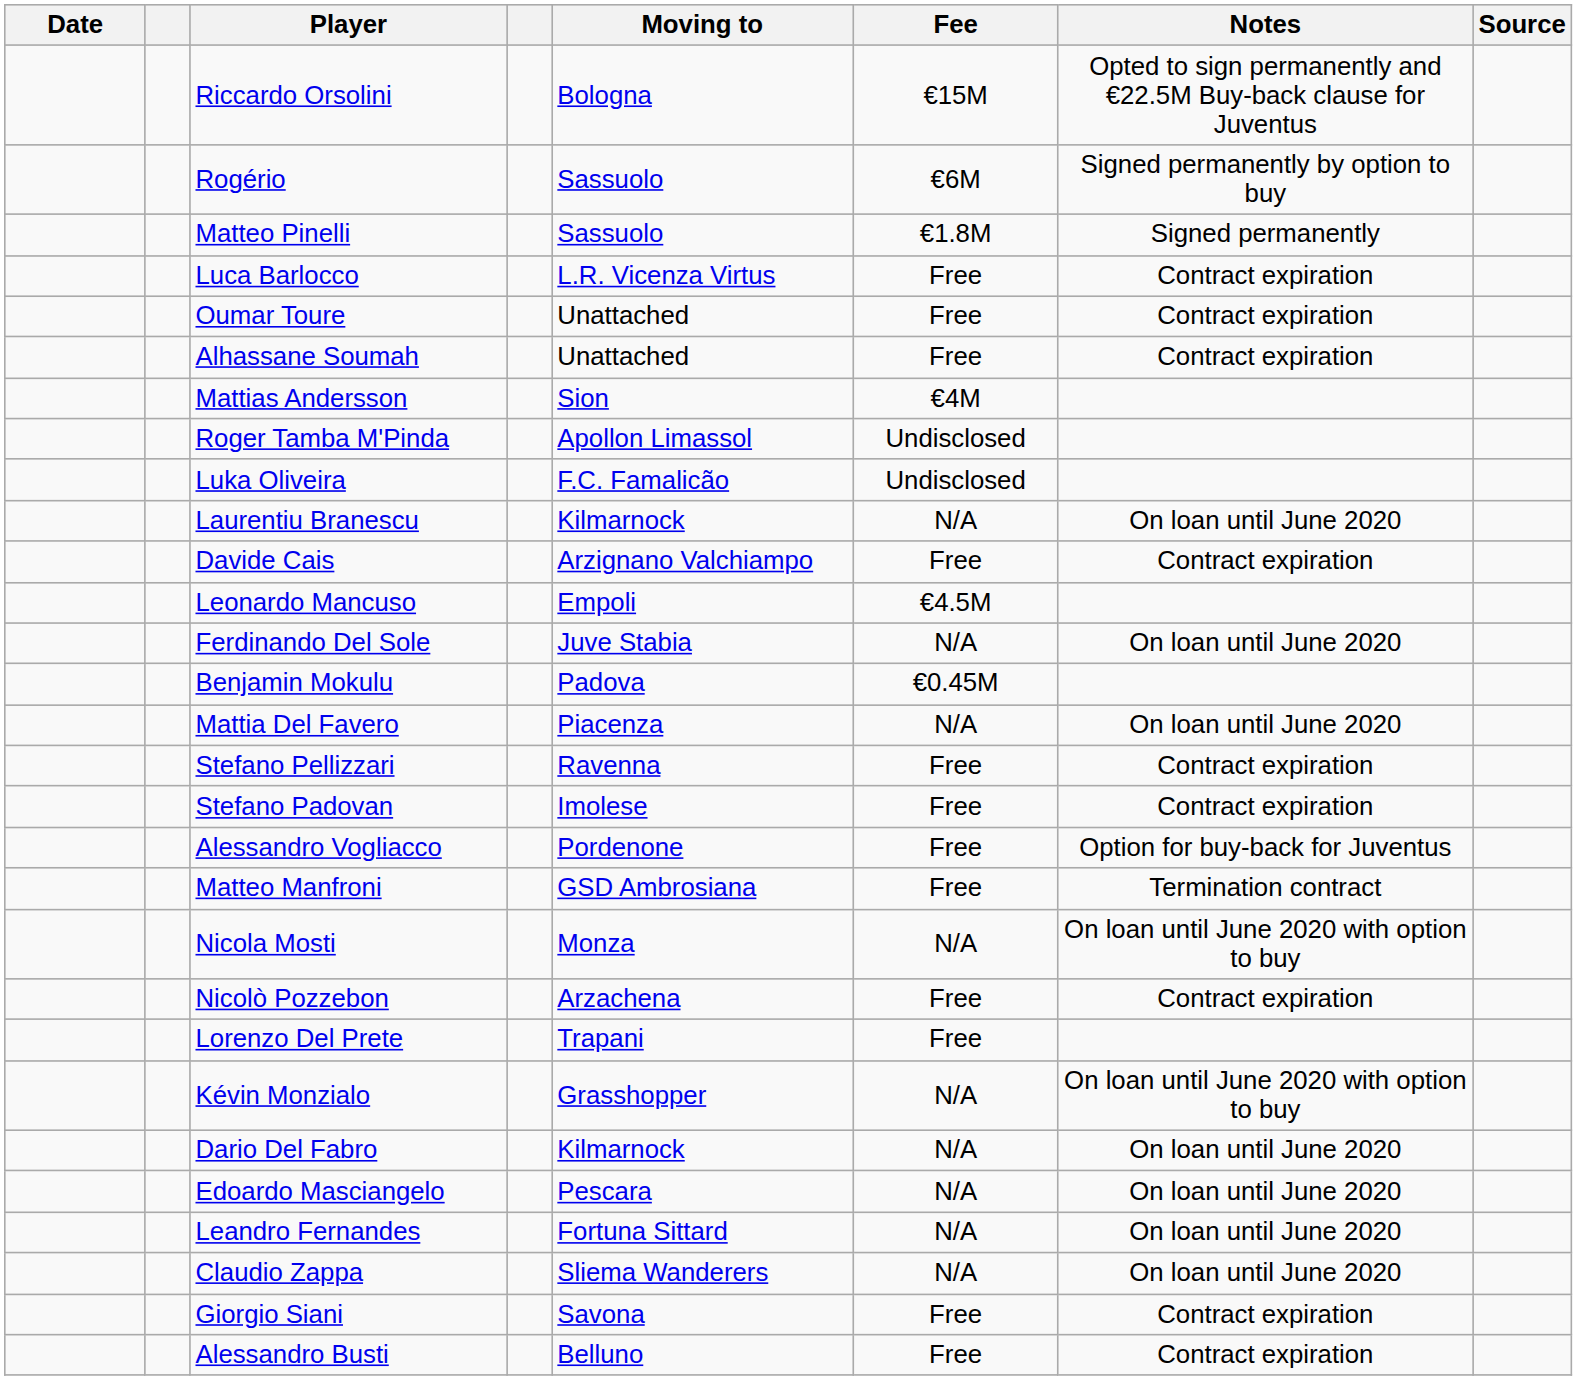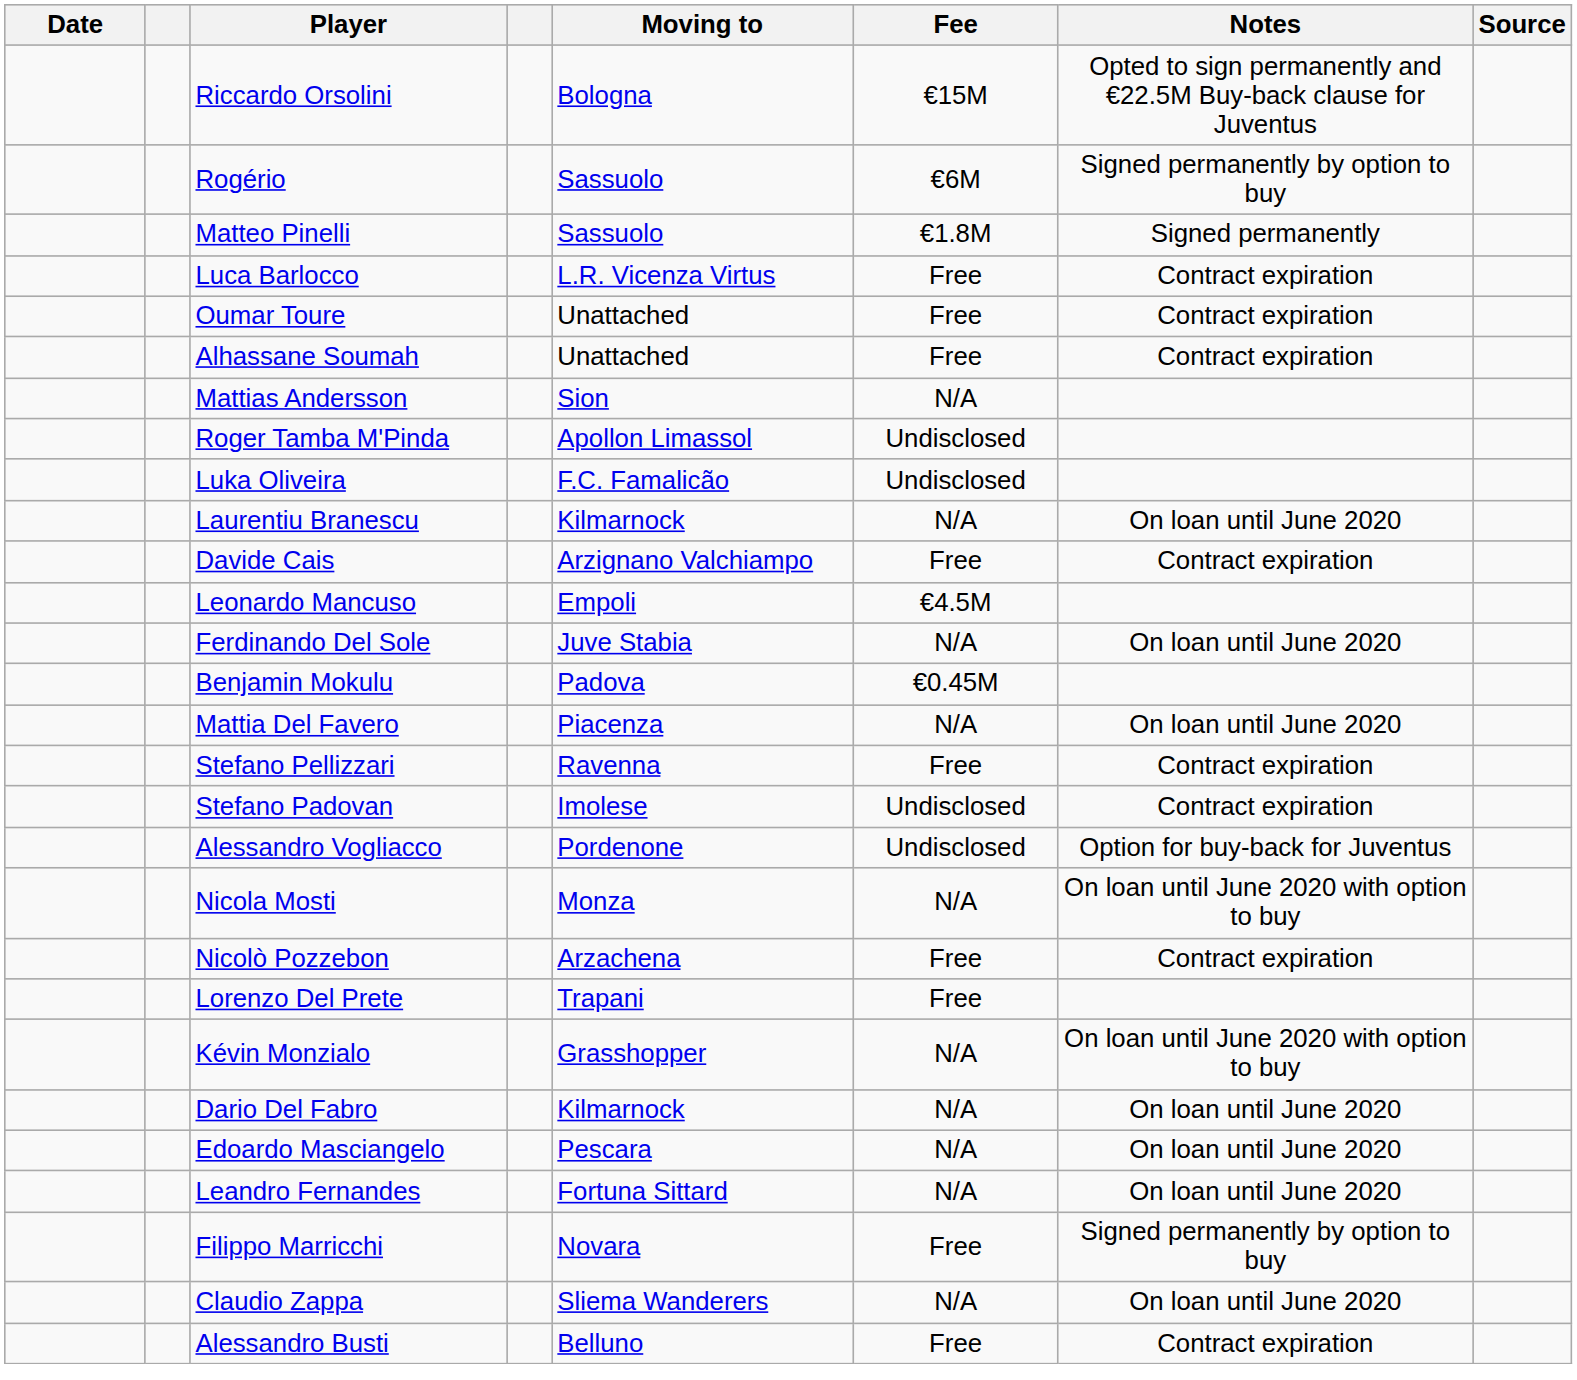Mattias Andersson | Fee: €4M -> N/A
Stefano Padovan | Fee: Free -> Undisclosed
Alessandro Vogliacco | Fee: Free -> Undisclosed
- row: Matteo Manfroni | GSD Ambrosiana | Free | Termination contract
+ row: Filippo Marricchi | Novara | Free | Signed permanently by option to buy
- row: Giorgio Siani | Savona | Free | Contract expiration
